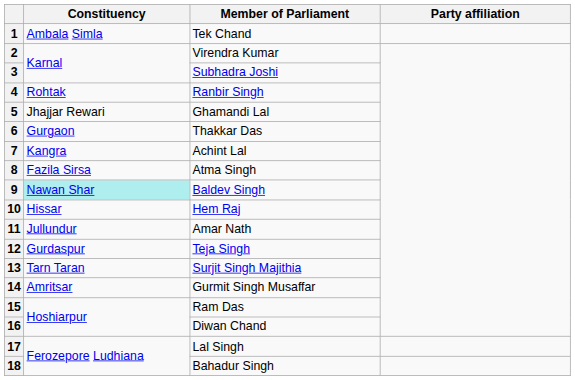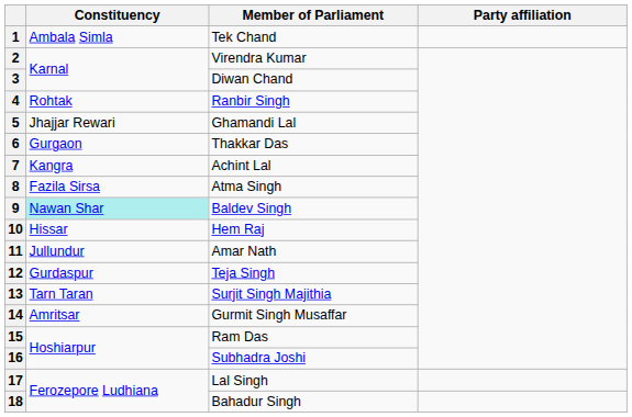3 | Member of Parliament: Subhadra Joshi -> Diwan Chand
16 | Member of Parliament: Diwan Chand -> Subhadra Joshi
